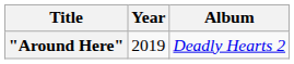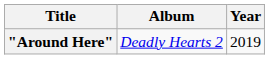columns swapped: Year <-> Album
